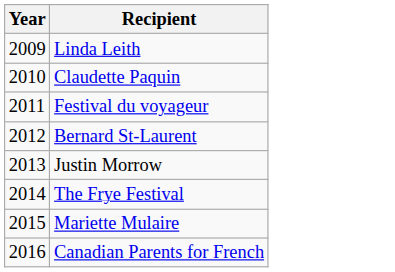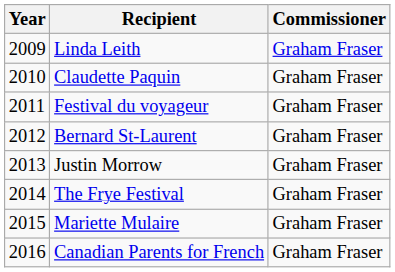+ column: Commissioner | Graham Fraser | Graham Fraser | Graham Fraser | Graham Fraser | Graham Fraser | Graham Fraser | Graham Fraser | Graham Fraser
